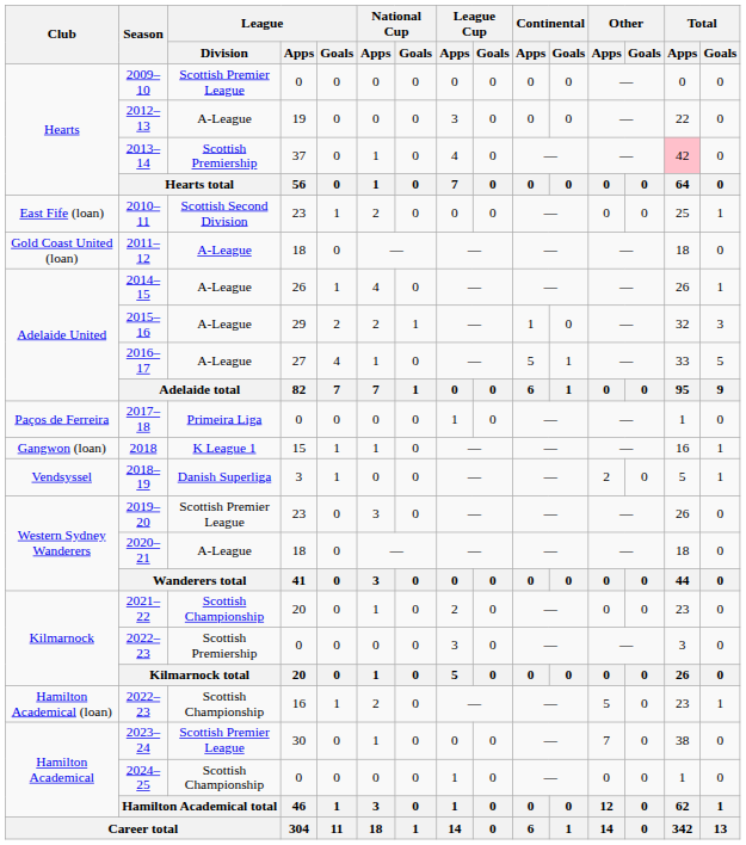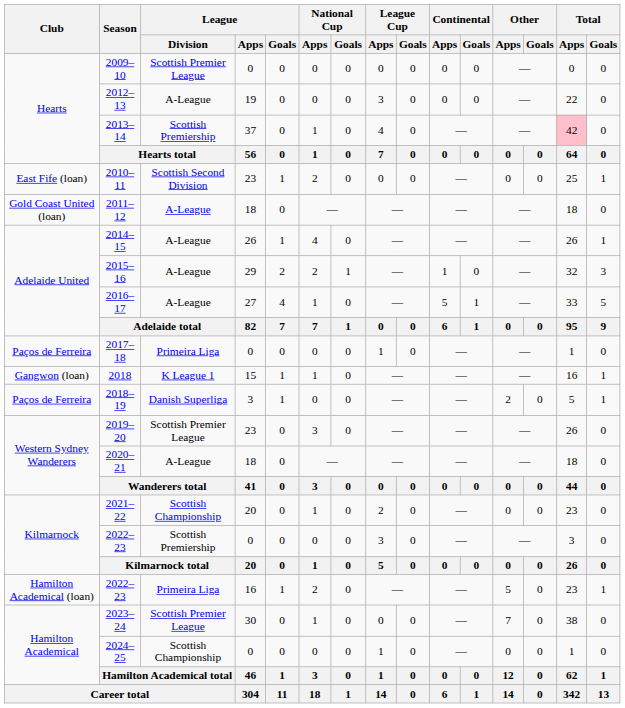2018–19 | Club: Vendsyssel -> Paços de Ferreira
2022–23 / 16 | League / Division: Scottish Championship -> Primeira Liga
